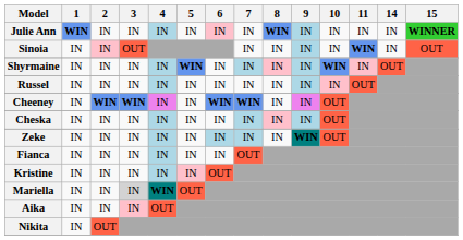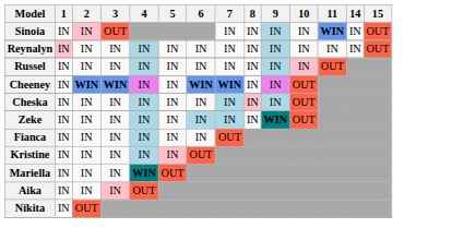- row: Julie Ann | WIN | IN | IN | IN | IN | IN | IN | WIN | IN | IN | IN | IN | WINNER
+ row: Reynalyn | IN | IN | IN | IN | IN | IN | IN | IN | IN | IN | IN | IN | OUT
- row: Shyrmaine | IN | IN | IN | IN | WIN | IN | IN | IN | IN | WIN | IN | OUT
Mariella | 3: lightgrey background -> no background
